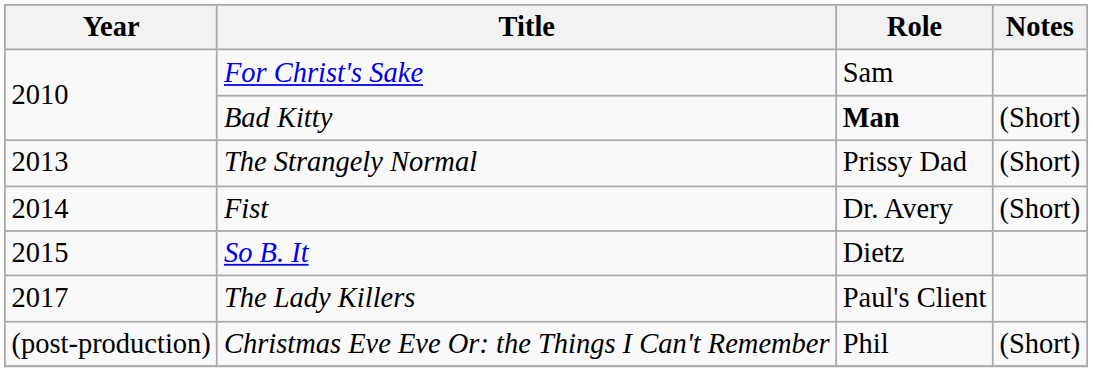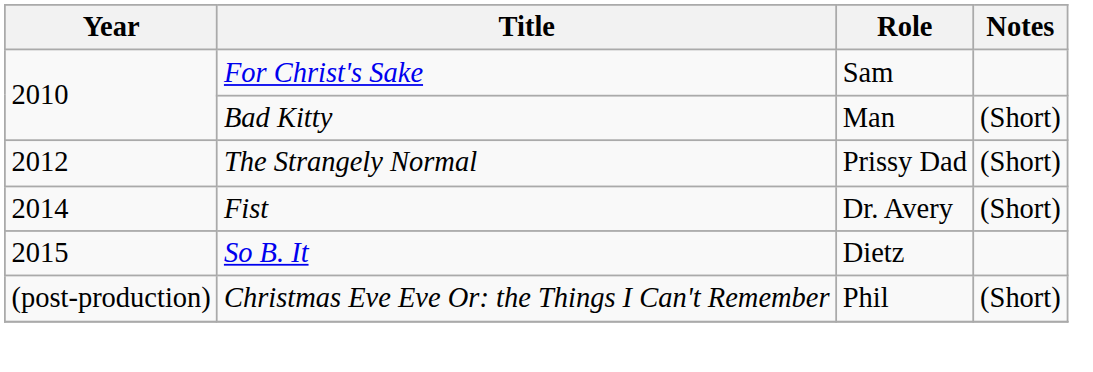Bad Kitty | Role: bold -> normal
The Strangely Normal | Year: 2013 -> 2012
- row: 2017 | The Lady Killers | Paul's Client
